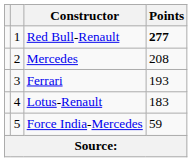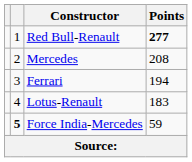Ferrari | Points: 193 -> 194
Force India-Mercedes | column 2: normal -> bold
